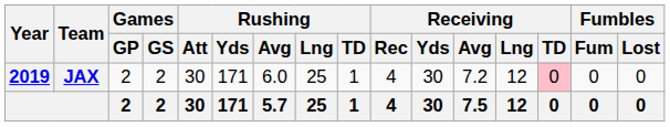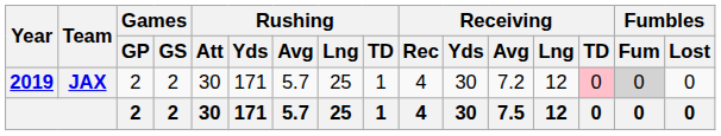JAX | Rushing / Avg: 6.0 -> 5.7
JAX | Fumbles / Fum: no background -> lightgrey background
